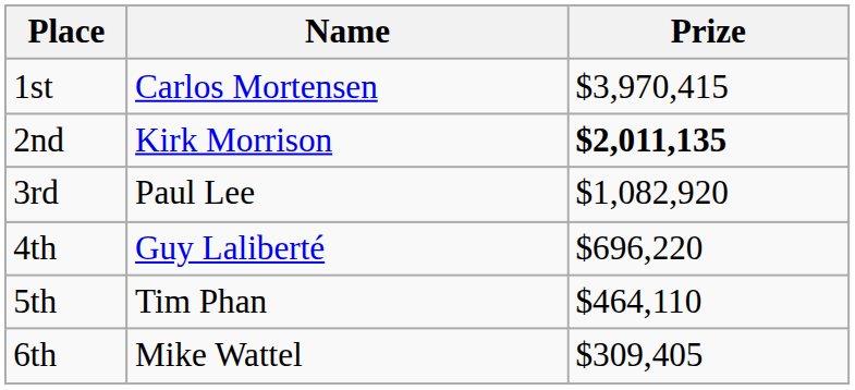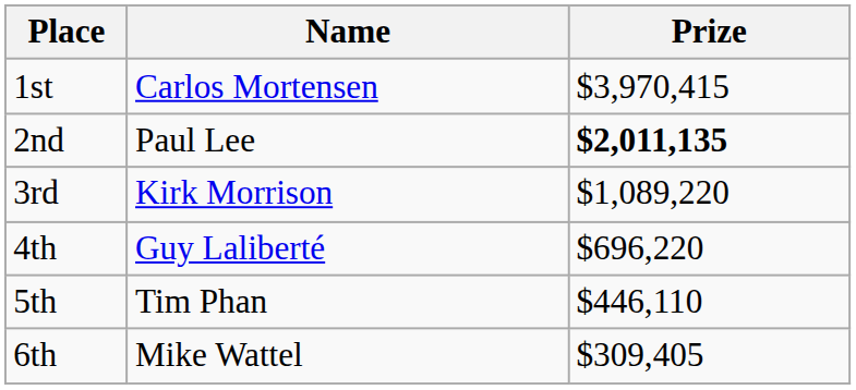2nd | Name: Kirk Morrison -> Paul Lee
3rd | Name: Paul Lee -> Kirk Morrison
3rd | Prize: $1,082,920 -> $1,089,220
5th | Prize: $464,110 -> $446,110
